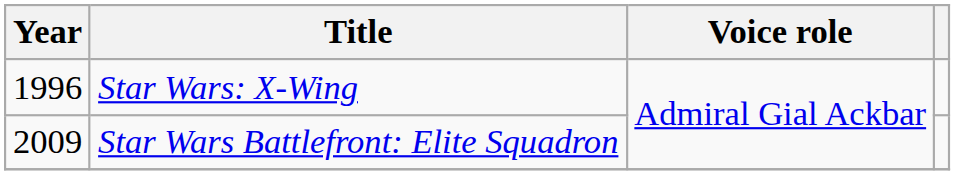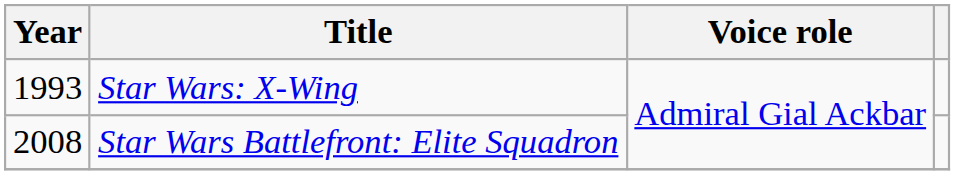Star Wars: X-Wing | Year: 1996 -> 1993
Star Wars Battlefront: Elite Squadron | Year: 2009 -> 2008
